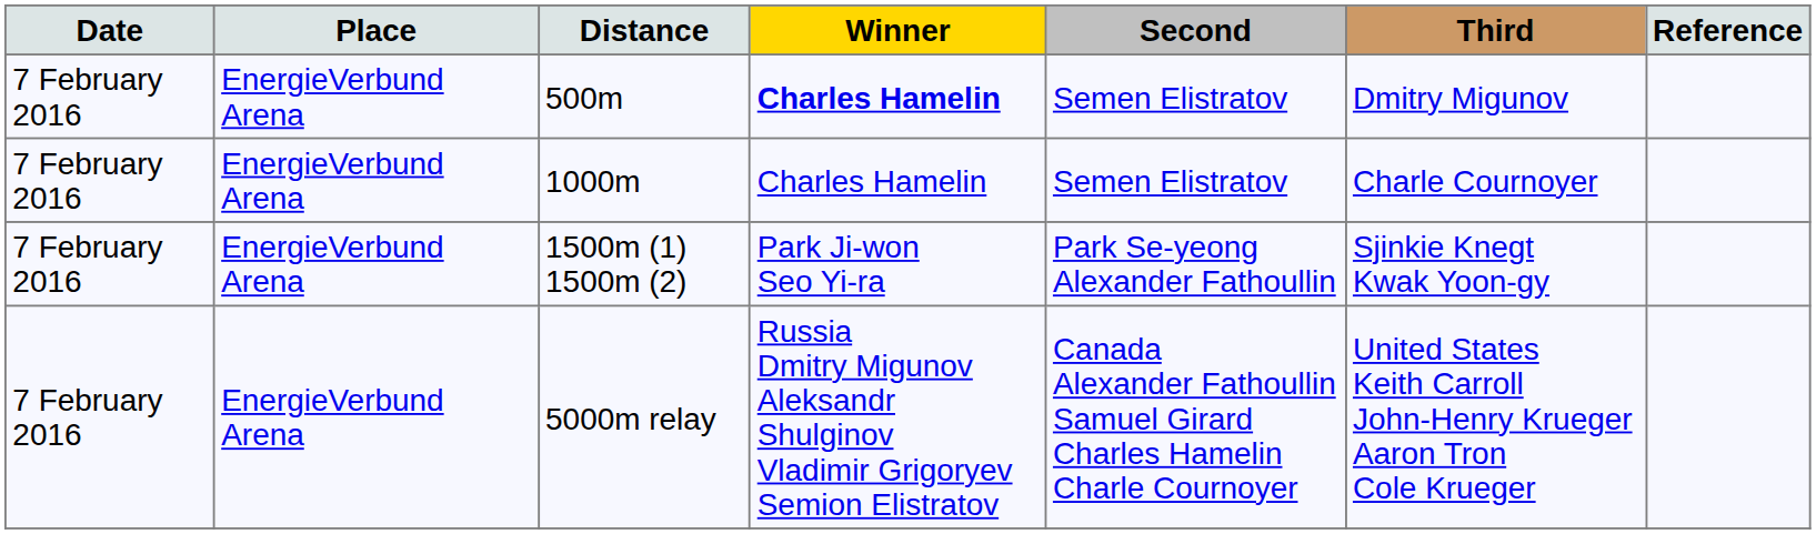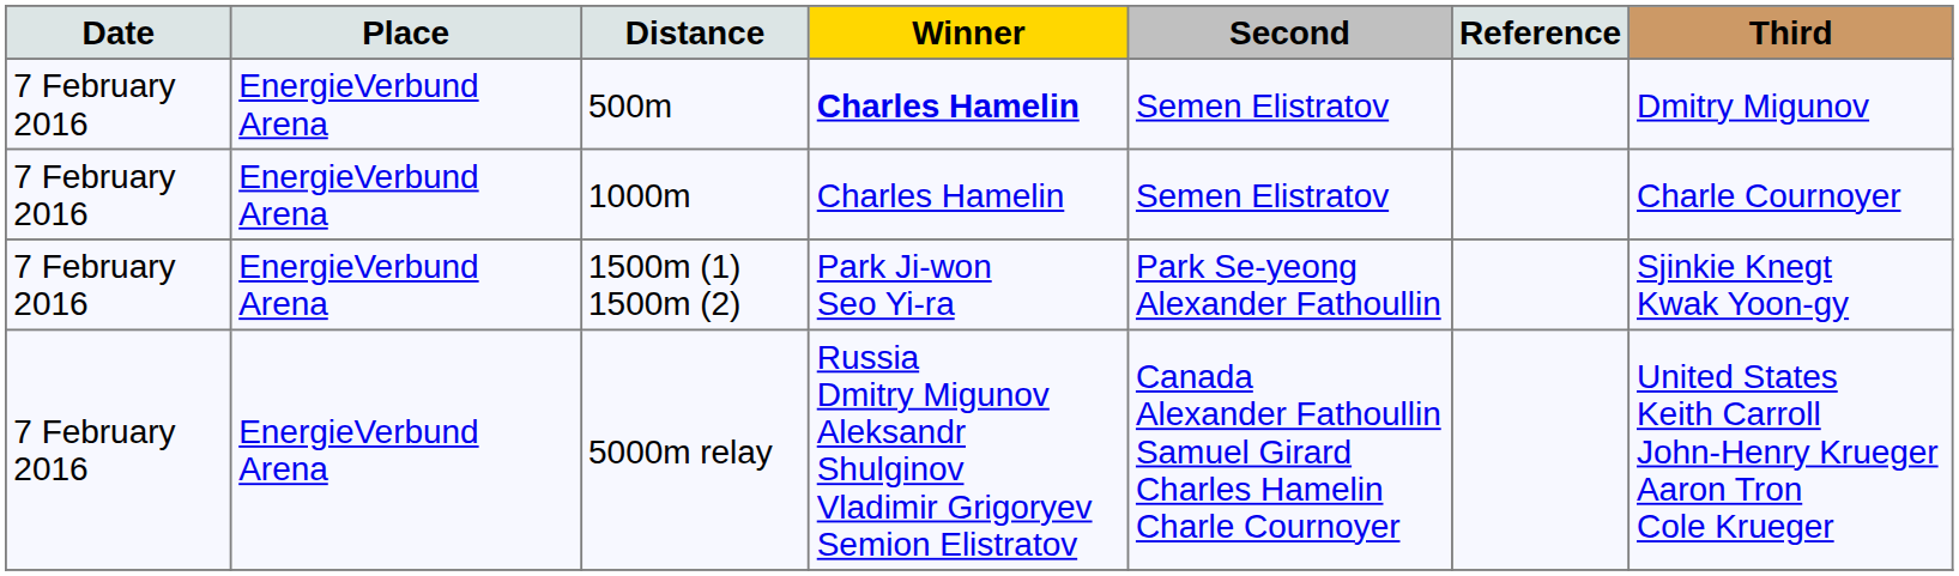columns swapped: Third <-> Reference
